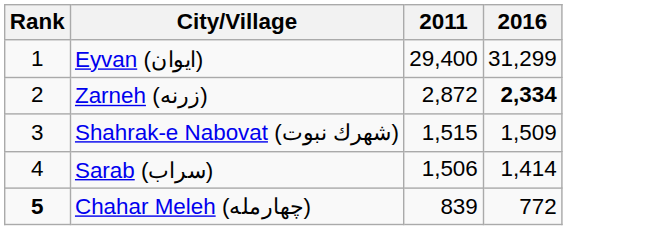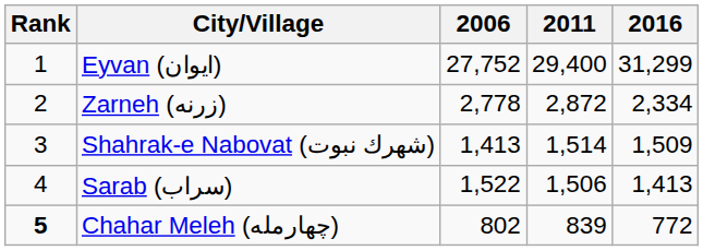+ column: 2006 | 27,752 | 2,778 | 1,413 | 1,522 | 802
Zarneh (زرنه) | 2016: bold -> normal
Shahrak-e Nabovat (شهرك نبوت) | 2011: 1,515 -> 1,514
Sarab (سراب) | 2016: 1,414 -> 1,413
